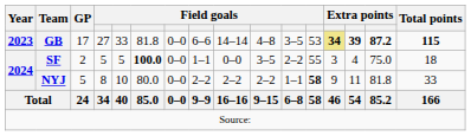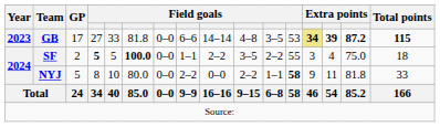SF | column 4: normal -> bold
SF | column 9: 0–0 -> 2–2
NYJ | column 9: 2–2 -> 0–0
